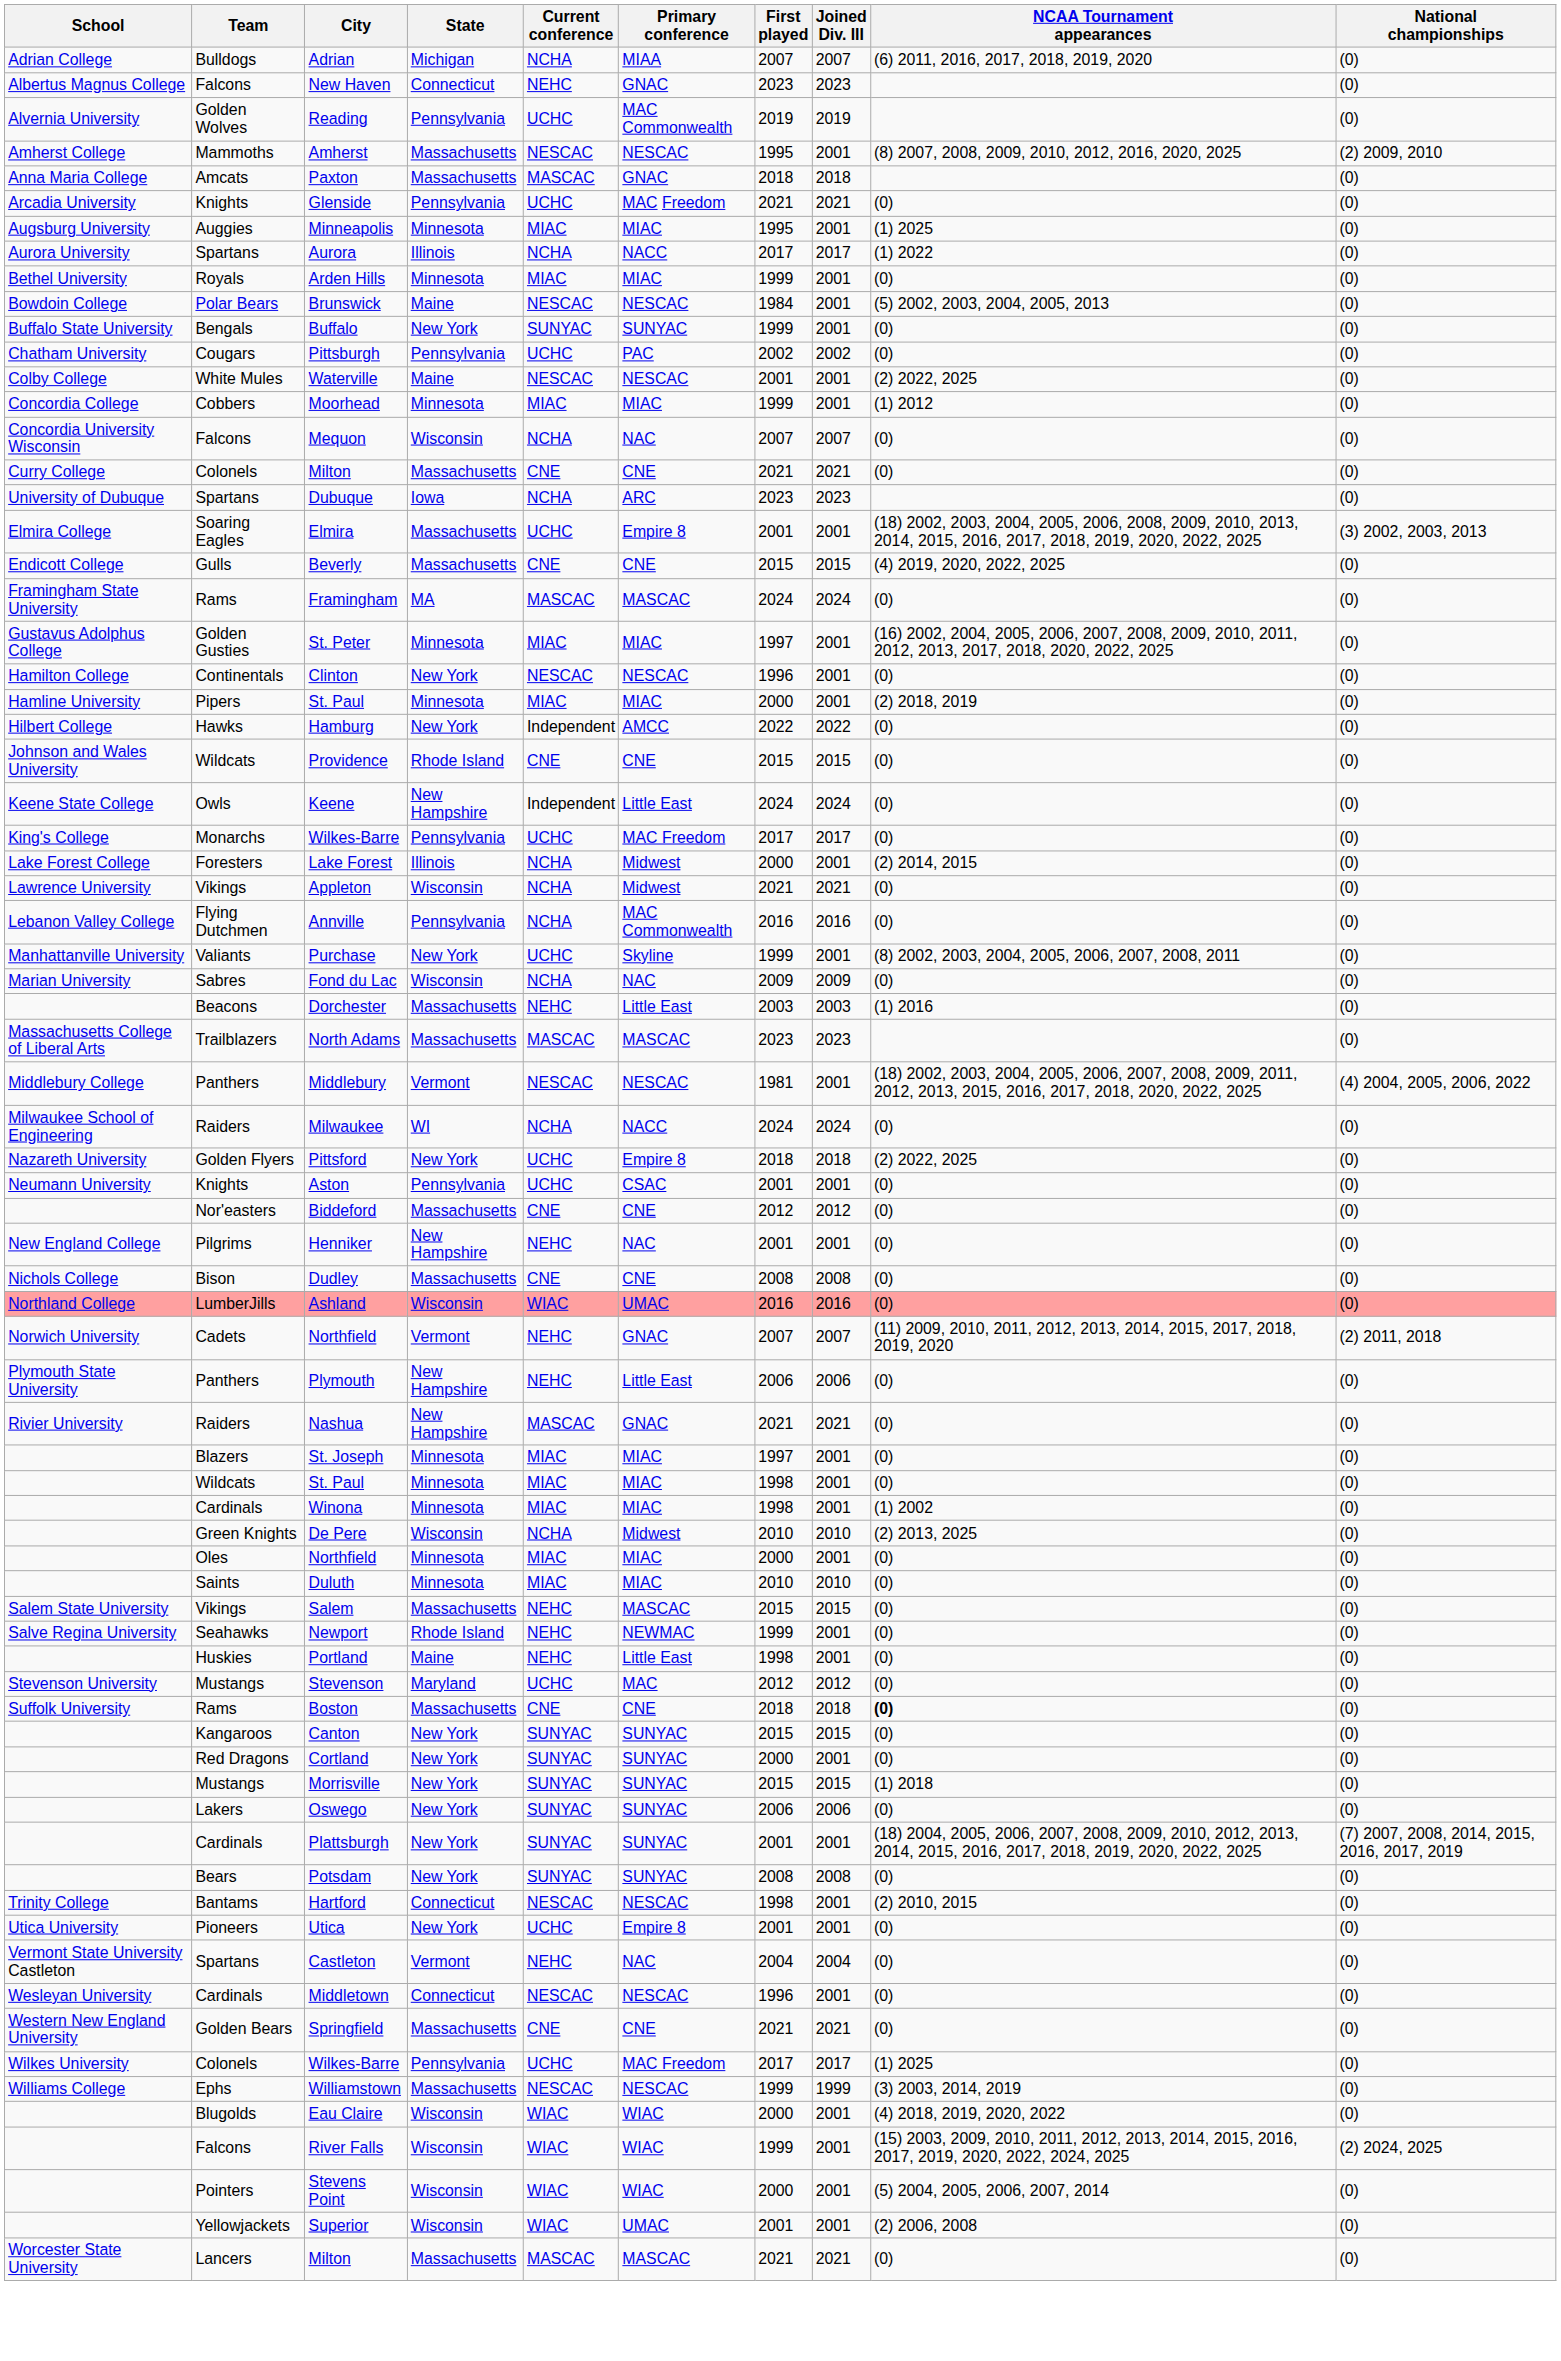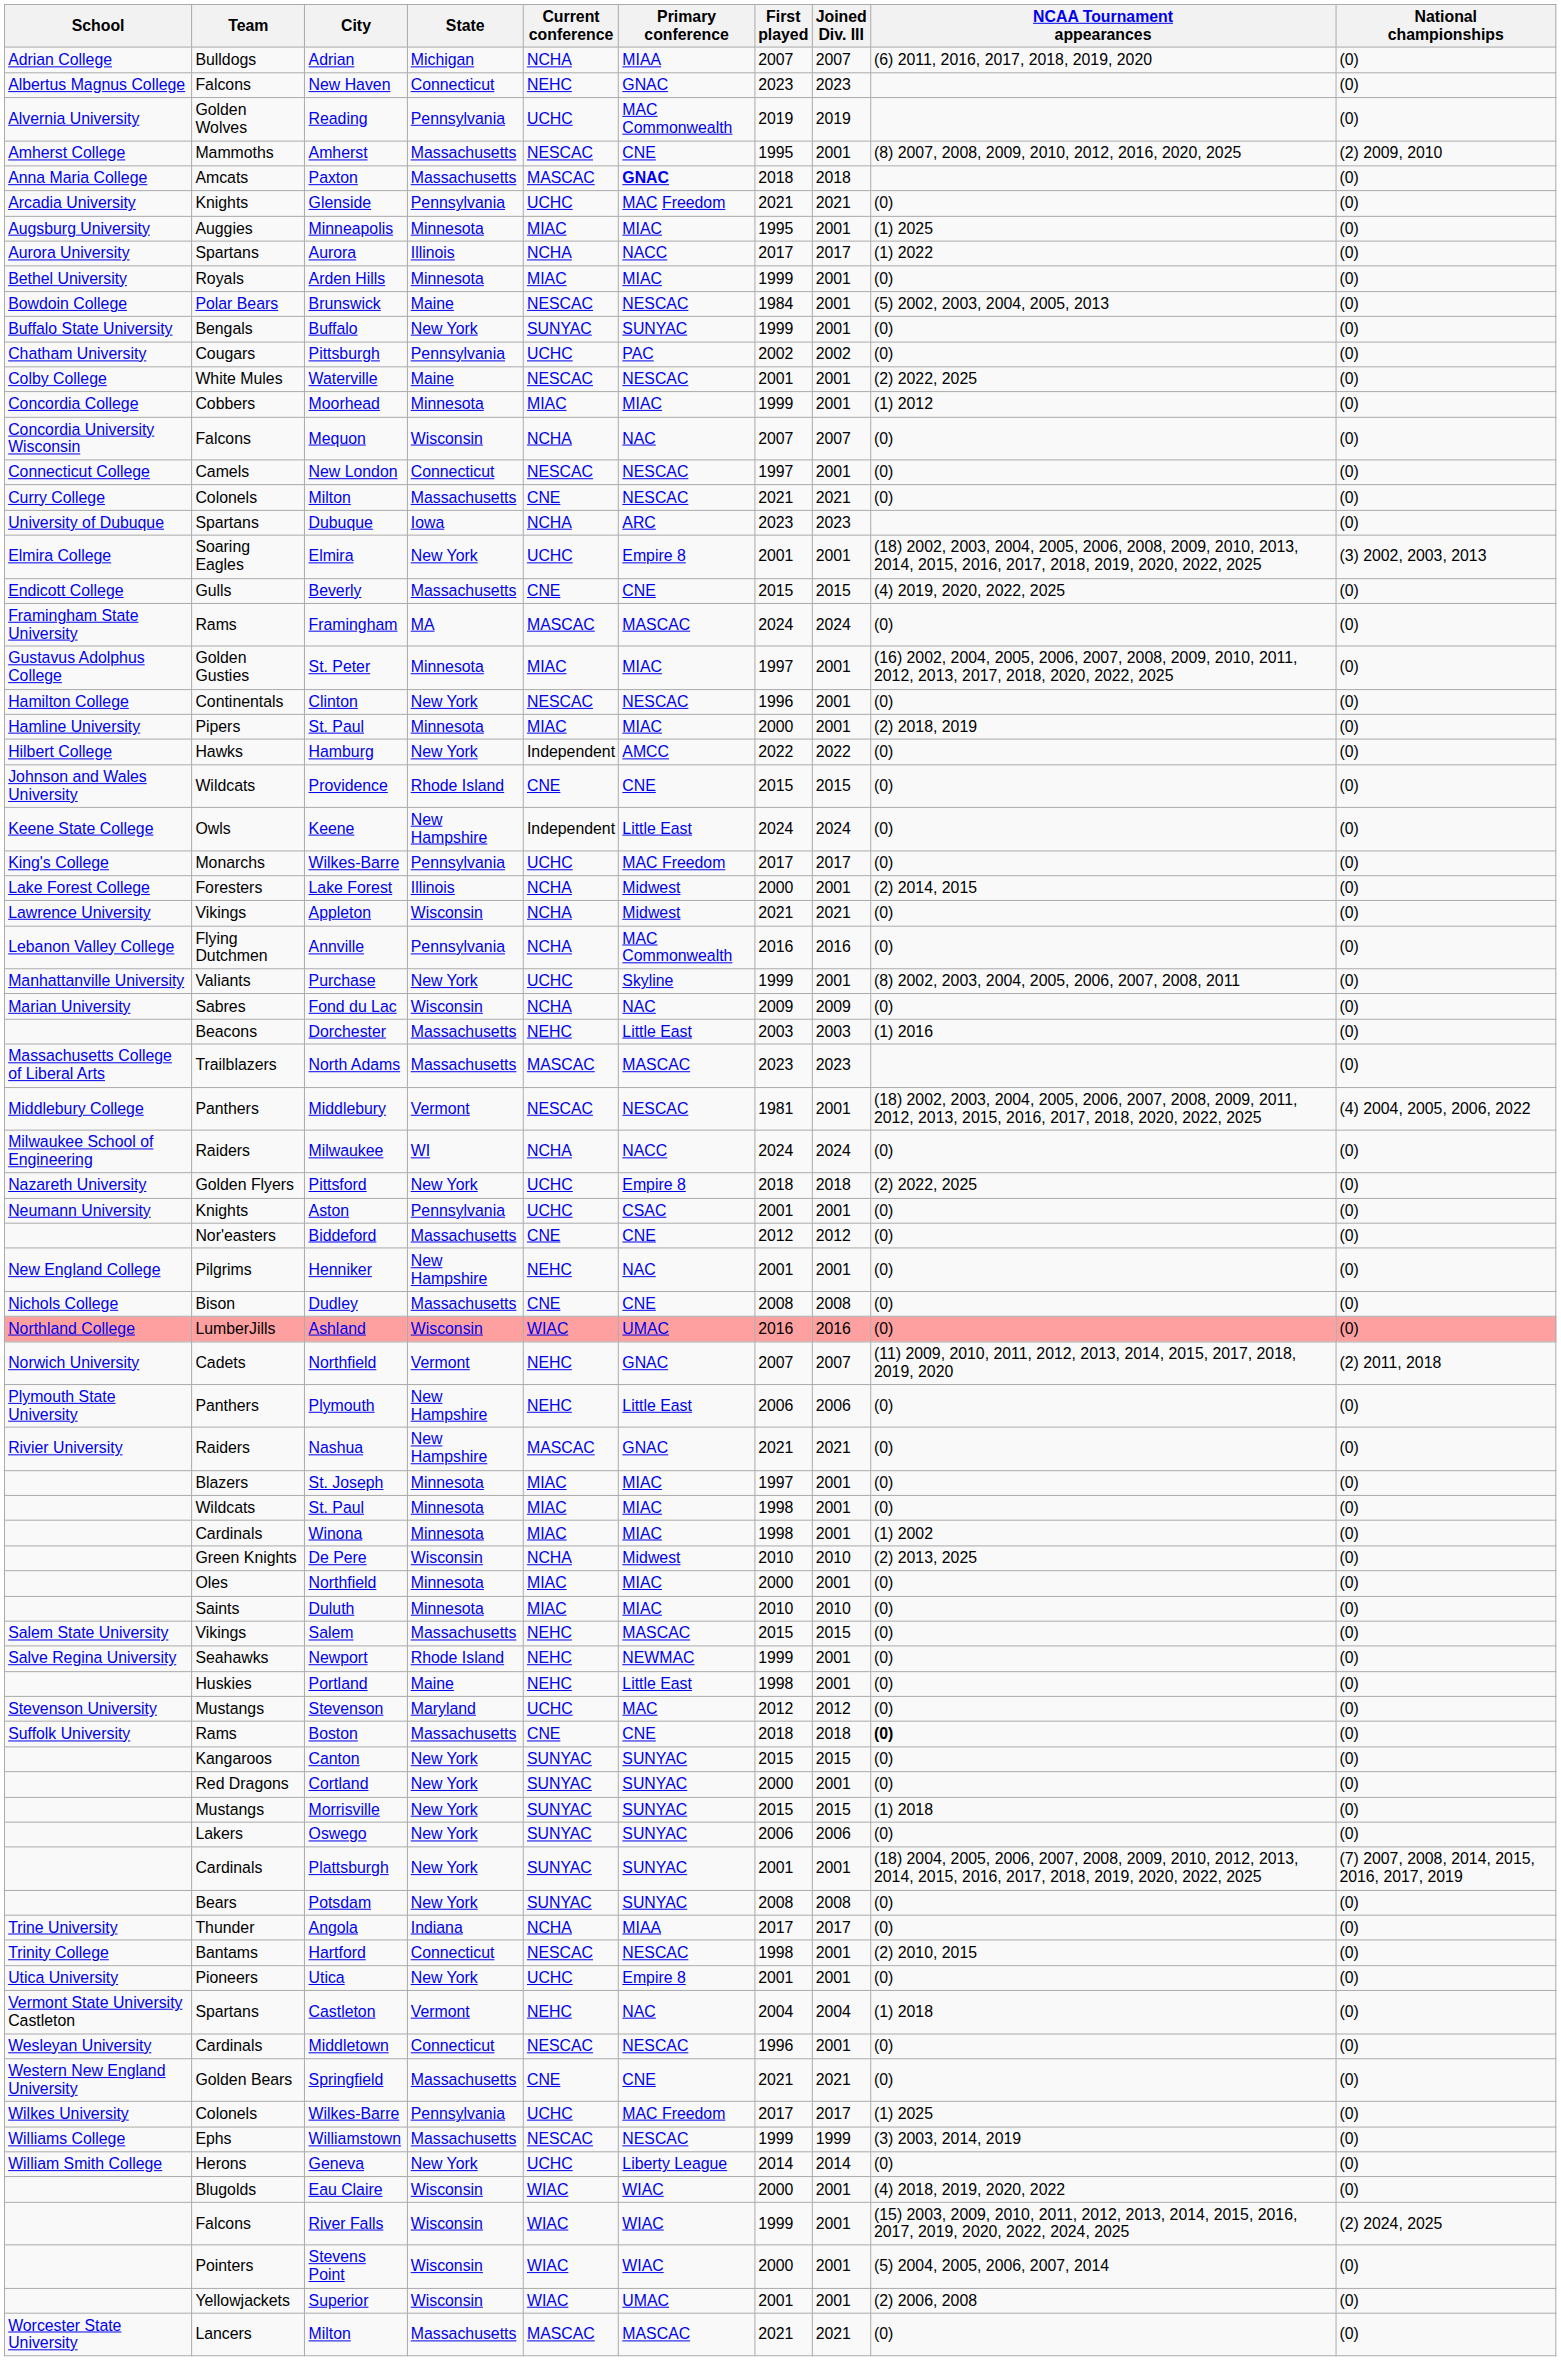Amherst | Primary conference: NESCAC -> CNE
Paxton | Primary conference: normal -> bold
+ row: Connecticut College | Camels | New London | Connecticut | NESCAC | NESCAC | 1997 | 2001 | (0) | (0)
Colonels / Milton | Primary conference: CNE -> NESCAC
Elmira | State: Massachusetts -> New York
+ row: Trine University | Thunder | Angola | Indiana | NCHA | MIAA | 2017 | 2017 | (0) | (0)
Castleton | NCAA Tournament appearances: (0) -> (1) 2018
+ row: William Smith College | Herons | Geneva | New York | UCHC | Liberty League | 2014 | 2014 | (0) | (0)
